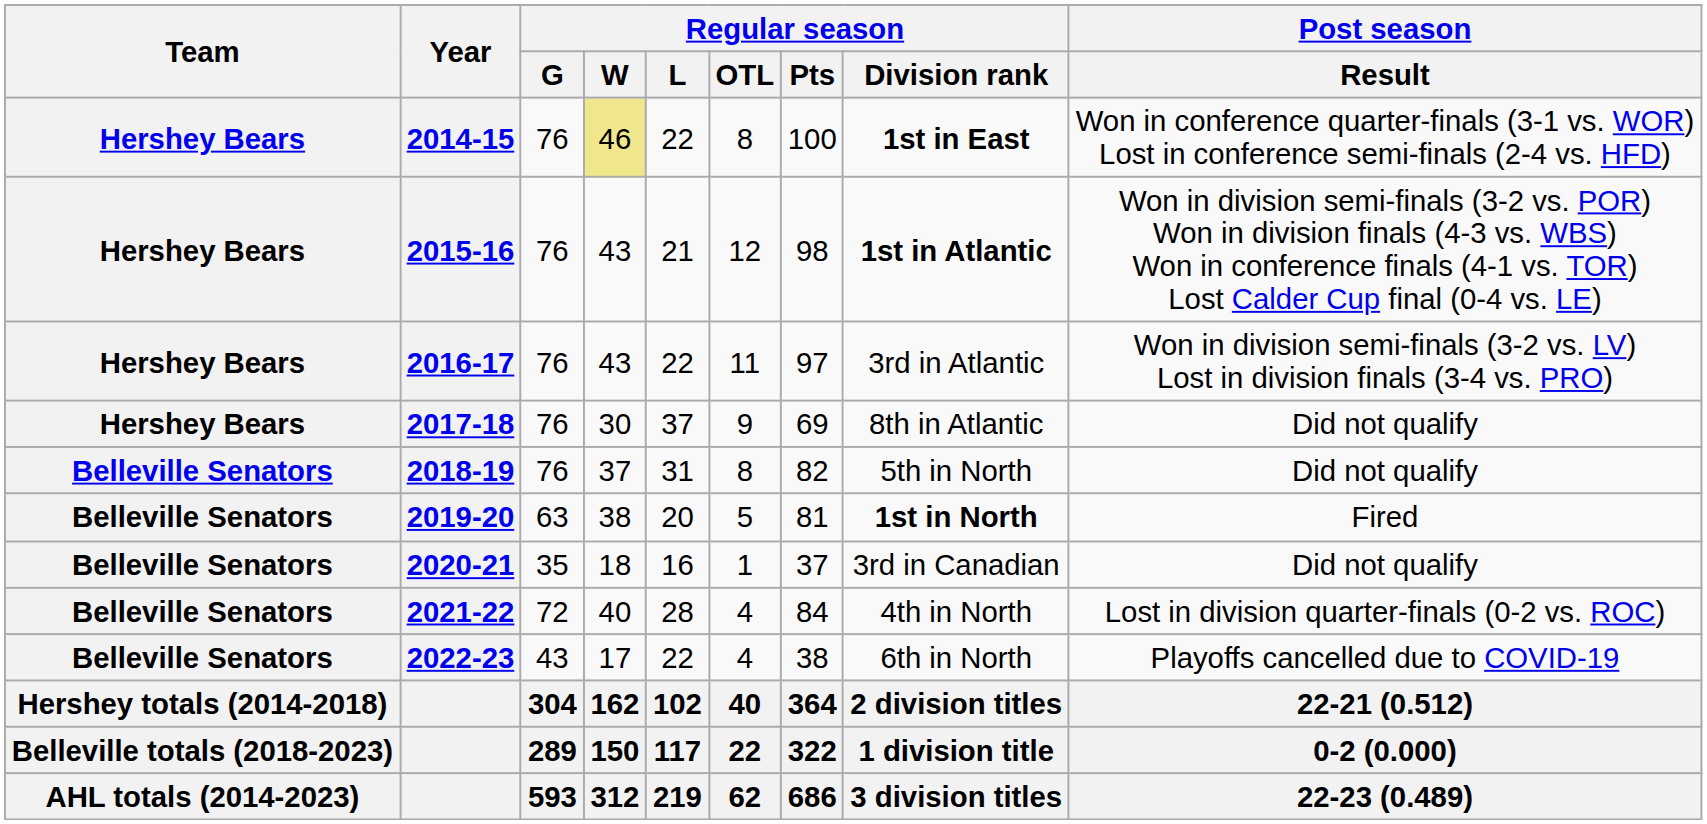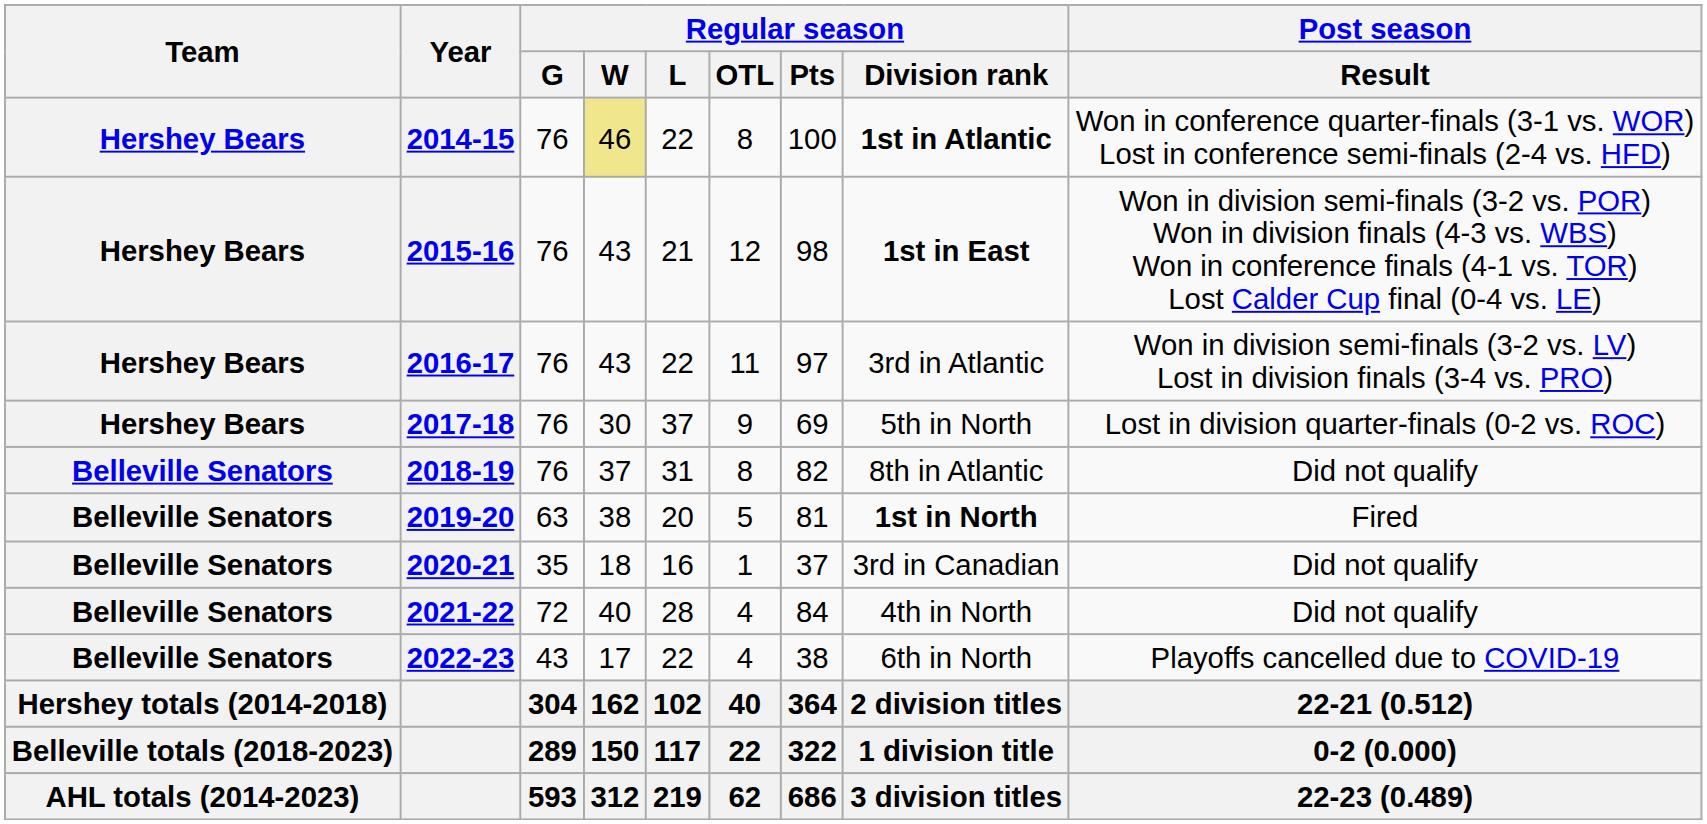2014-15 | Regular season / Division rank: 1st in East -> 1st in Atlantic
2015-16 | Regular season / Division rank: 1st in Atlantic -> 1st in East
2017-18 | Regular season / Division rank: 8th in Atlantic -> 5th in North
2017-18 | Post season / Result: Did not qualify -> Lost in division quarter-finals (0-2 vs. ROC)
2018-19 | Regular season / Division rank: 5th in North -> 8th in Atlantic
2021-22 | Post season / Result: Lost in division quarter-finals (0-2 vs. ROC) -> Did not qualify
